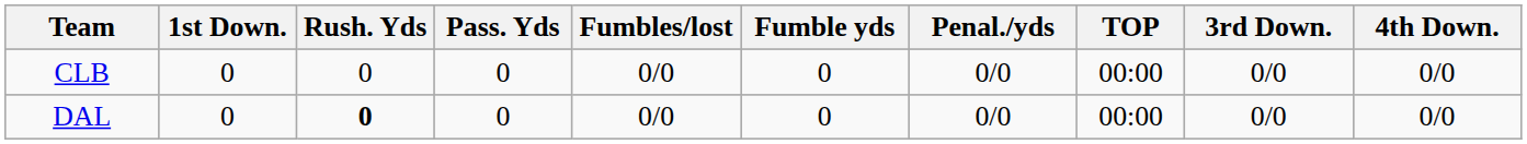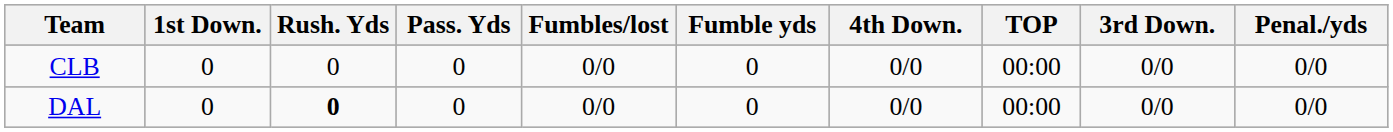columns swapped: Penal./yds <-> 4th Down.
